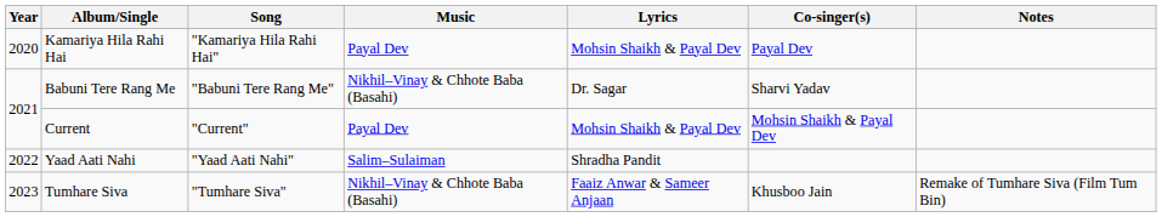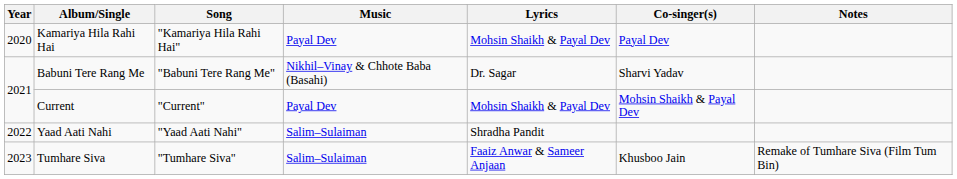Tumhare Siva | Music: Nikhil–Vinay & Chhote Baba (Basahi) -> Salim–Sulaiman
